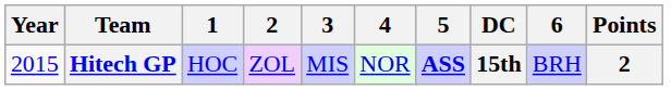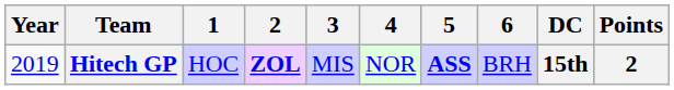columns swapped: 6 <-> DC
Hitech GP | Year: 2015 -> 2019
Hitech GP | 2: normal -> bold
